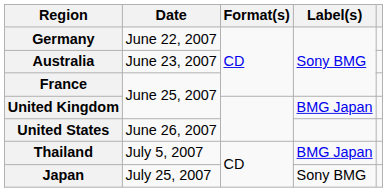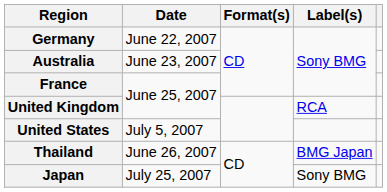United Kingdom | Label(s): BMG Japan -> RCA
United States | Date: June 26, 2007 -> July 5, 2007
Thailand | Date: July 5, 2007 -> June 26, 2007
